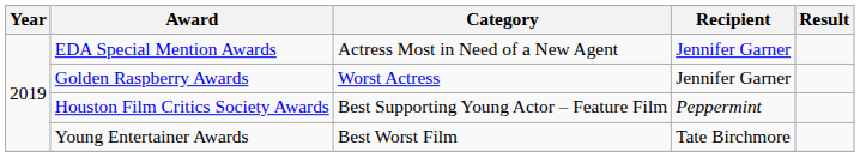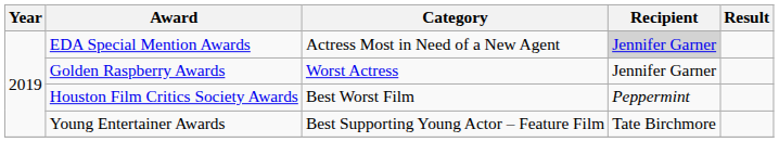EDA Special Mention Awards | Recipient: no background -> lightgrey background
Houston Film Critics Society Awards | Category: Best Supporting Young Actor – Feature Film -> Best Worst Film
Young Entertainer Awards | Category: Best Worst Film -> Best Supporting Young Actor – Feature Film
